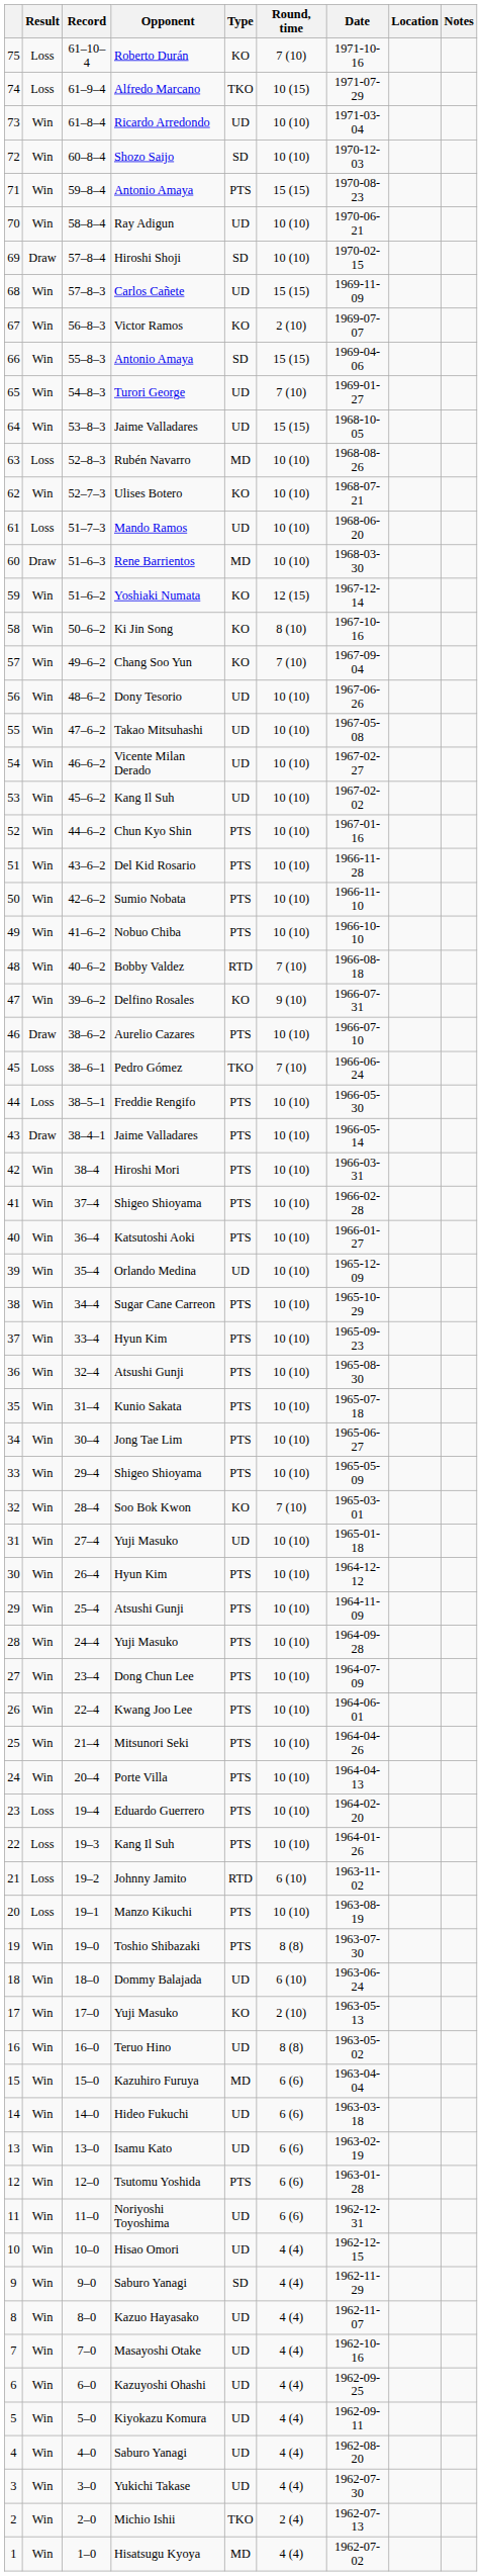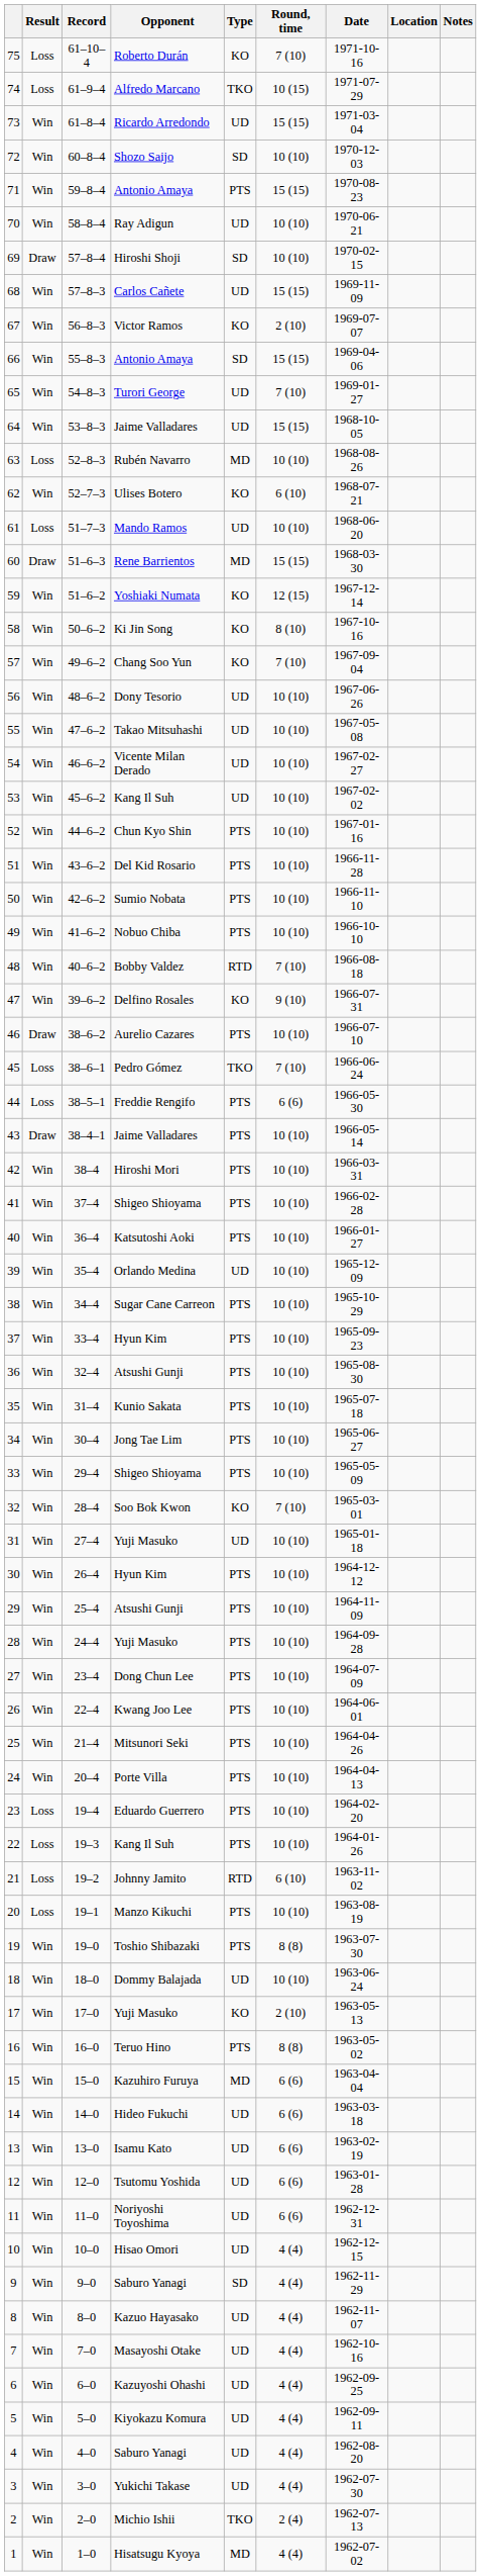73 | Round, time: 10 (10) -> 15 (15)
62 | Round, time: 10 (10) -> 6 (10)
60 | Round, time: 10 (10) -> 15 (15)
44 | Round, time: 10 (10) -> 6 (6)
18 | Round, time: 6 (10) -> 10 (10)
16 | Type: UD -> PTS
12 | Type: PTS -> UD
